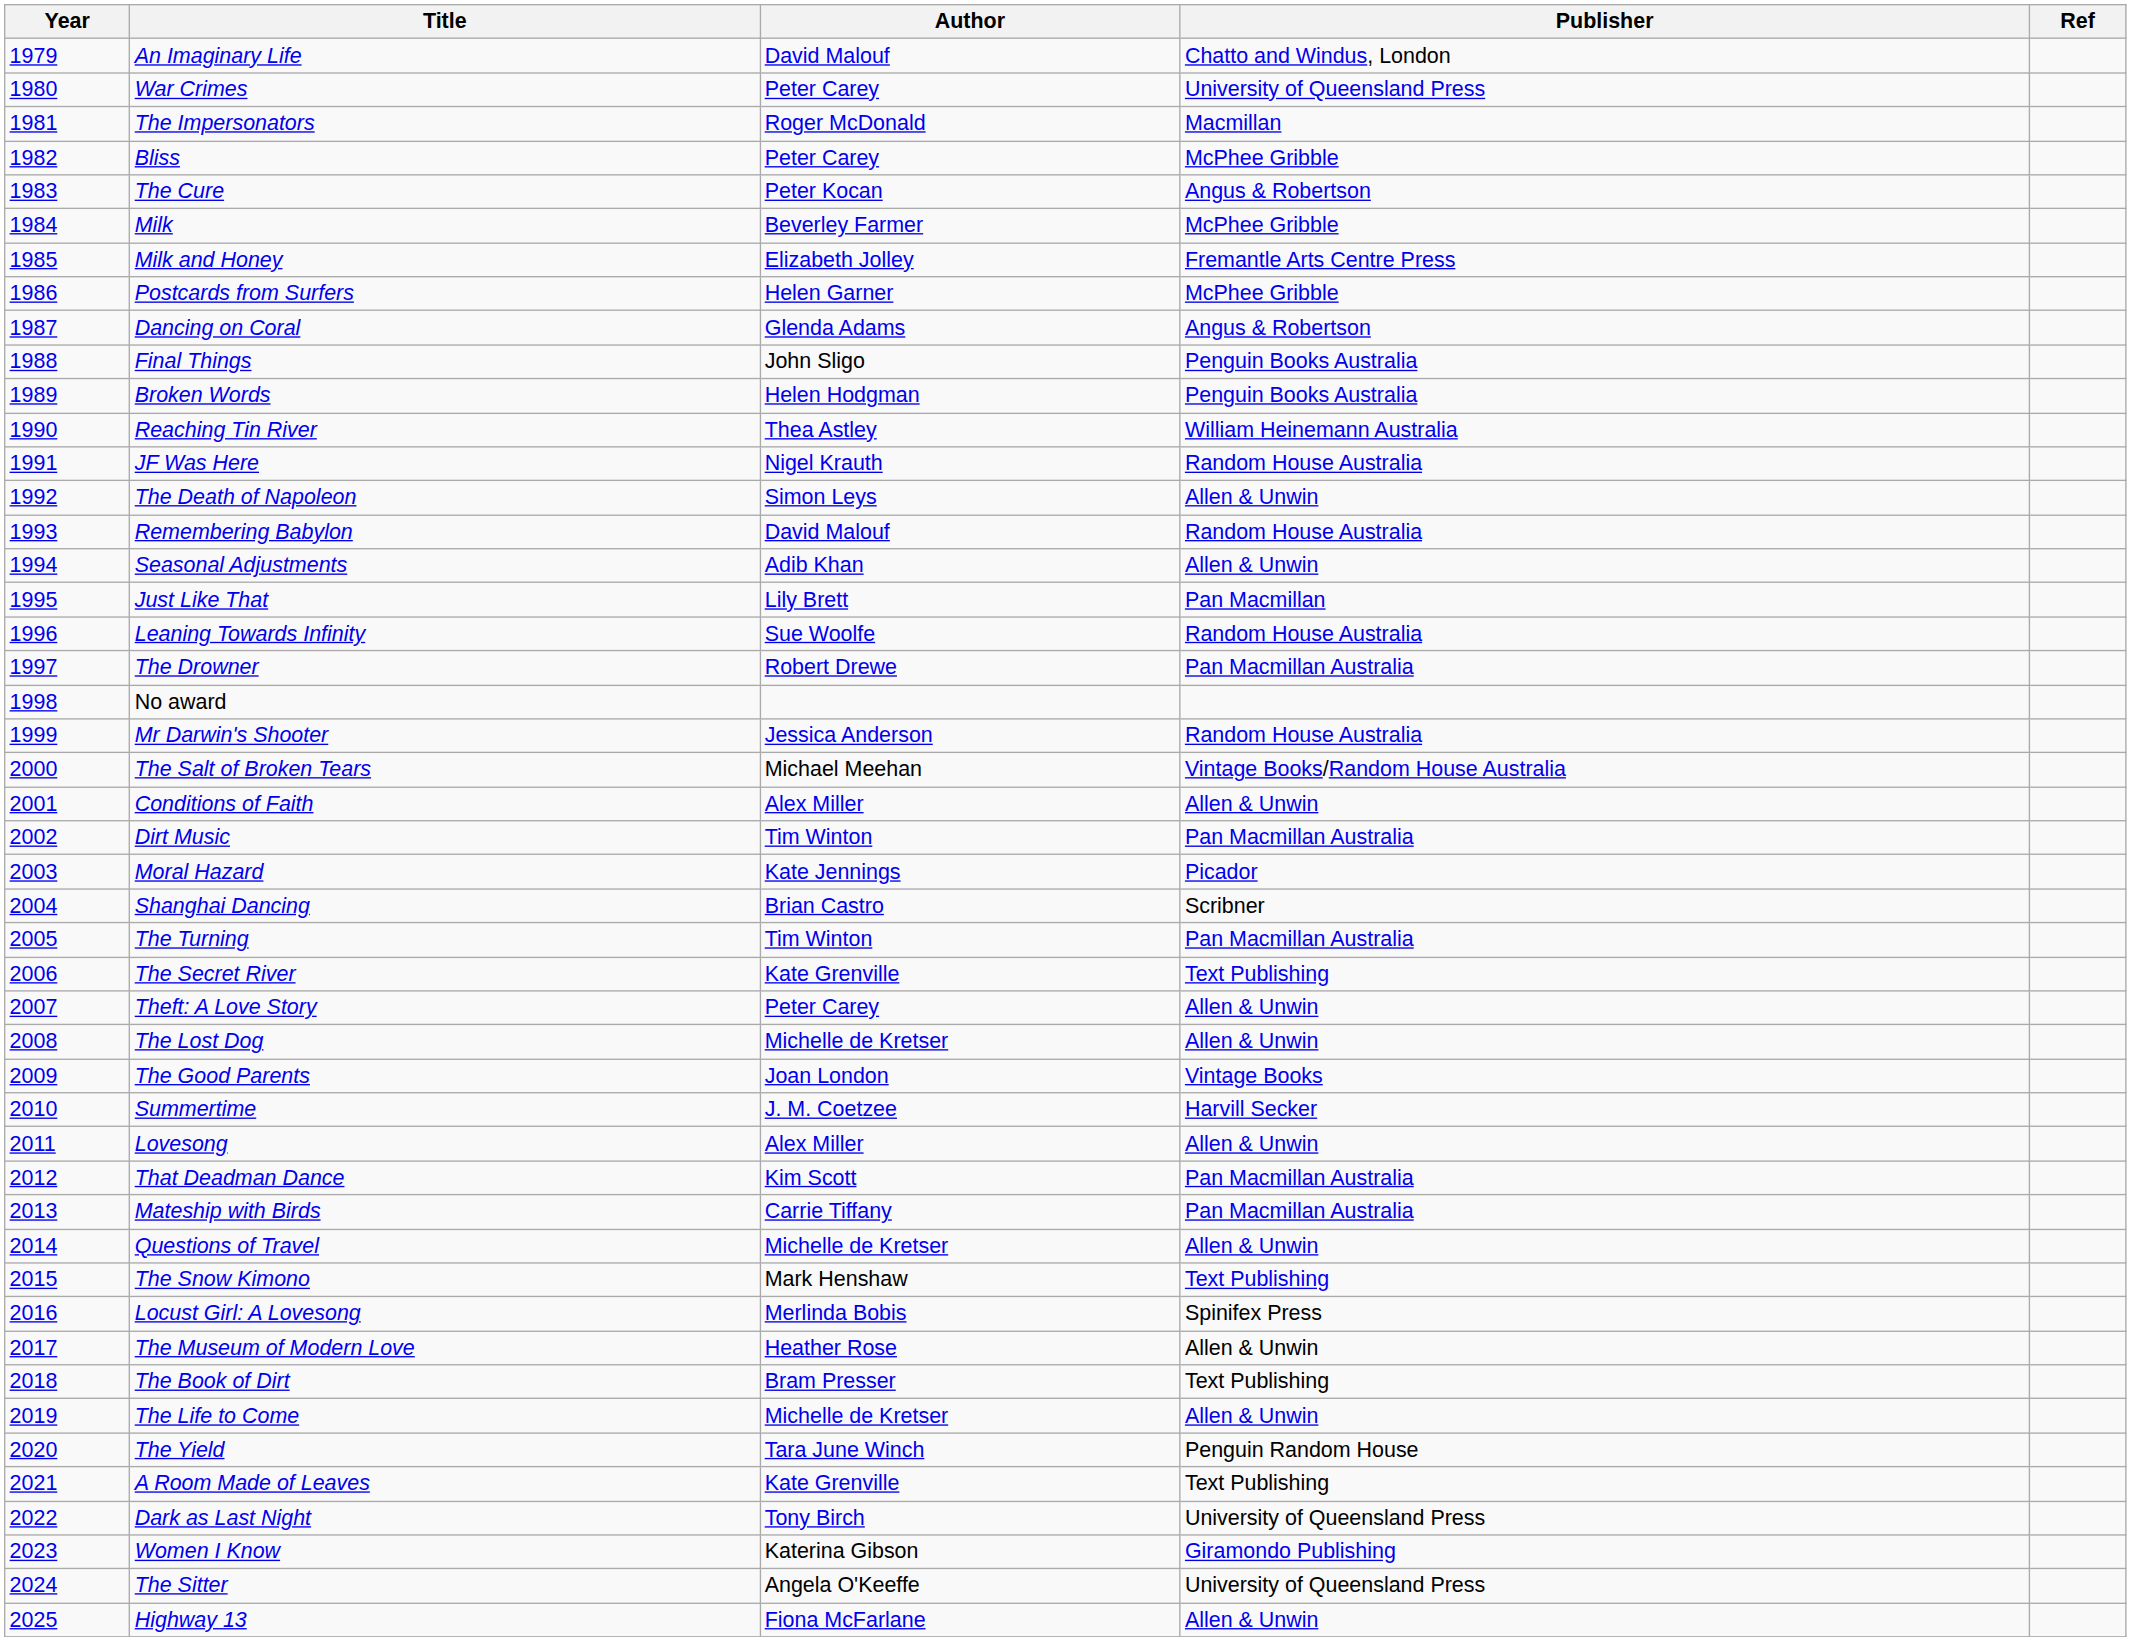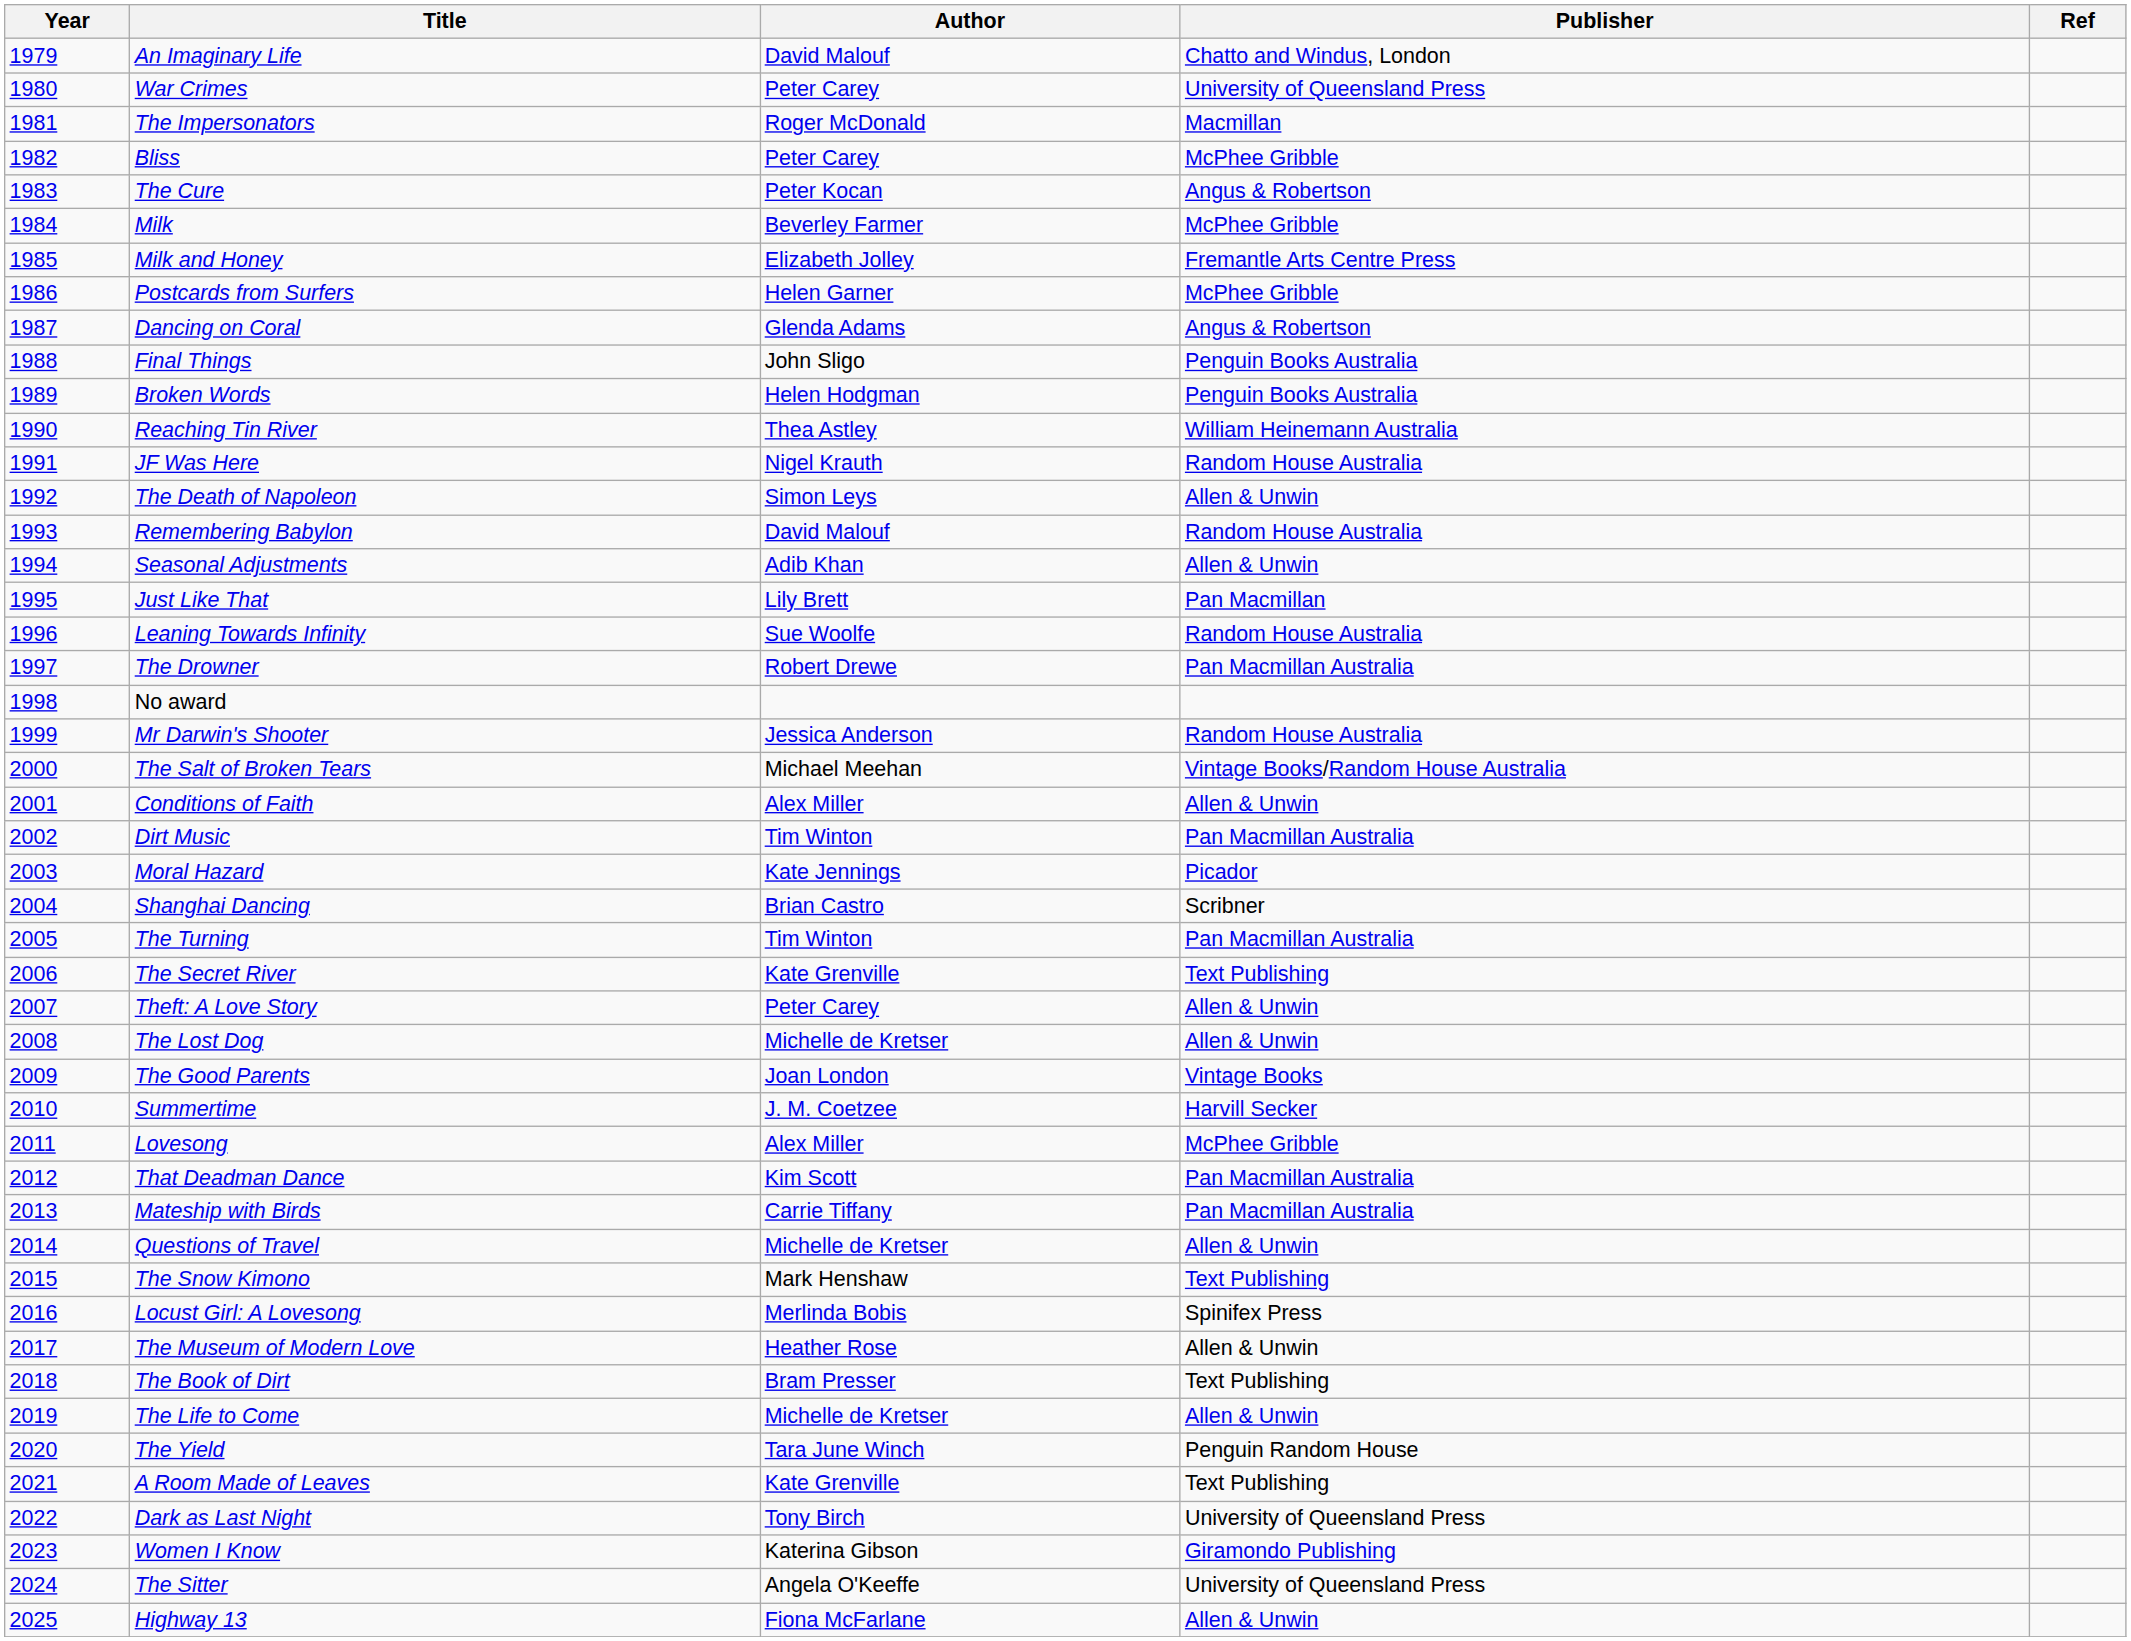Lovesong | Publisher: Allen & Unwin -> McPhee Gribble
